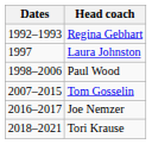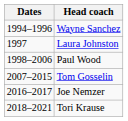- row: 1992–1993 | Regina Gebhart
+ row: 1994–1996 | Wayne Sanchez
